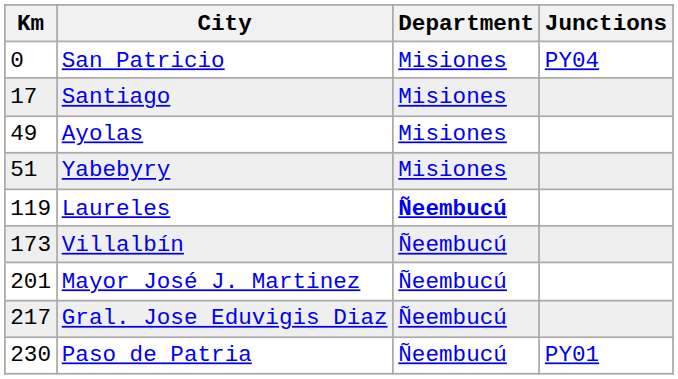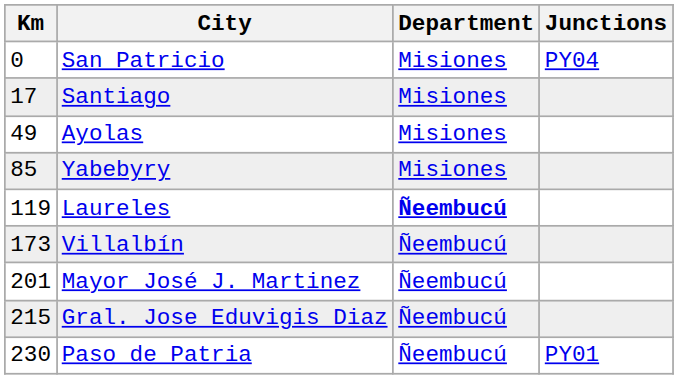Yabebyry | Km: 51 -> 85
Gral. Jose Eduvigis Diaz | Km: 217 -> 215
